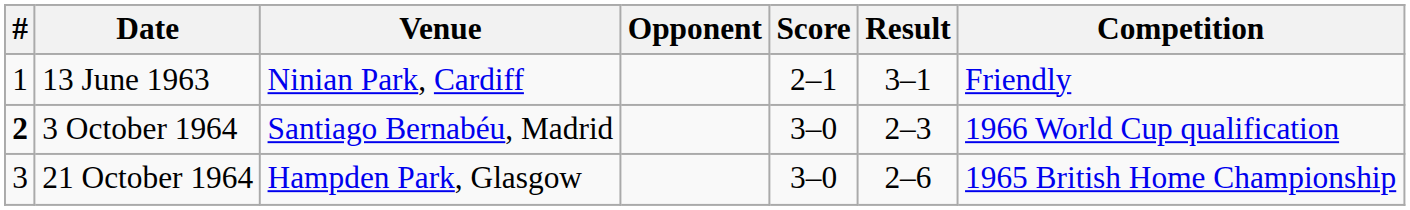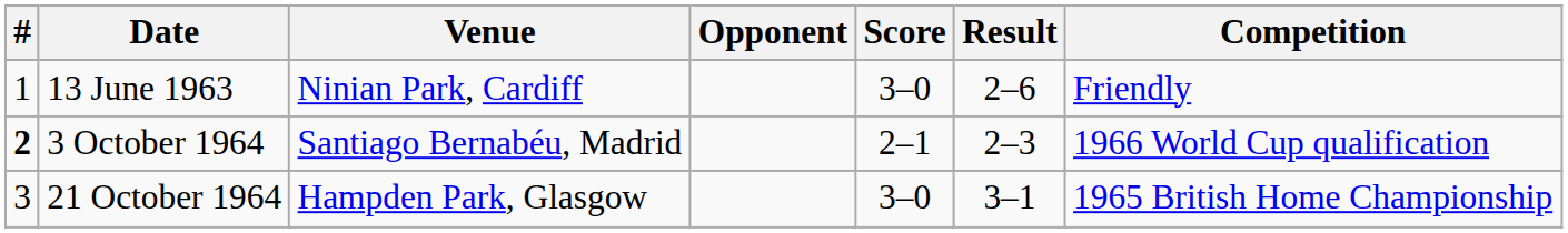13 June 1963 | Score: 2–1 -> 3–0
13 June 1963 | Result: 3–1 -> 2–6
3 October 1964 | Score: 3–0 -> 2–1
21 October 1964 | Result: 2–6 -> 3–1
